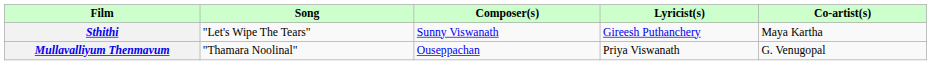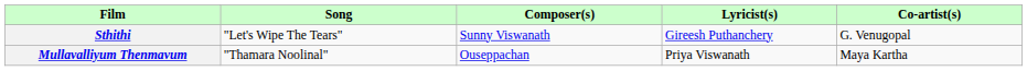Sthithi | Co-artist(s): Maya Kartha -> G. Venugopal
Mullavalliyum Thenmavum | Co-artist(s): G. Venugopal -> Maya Kartha
